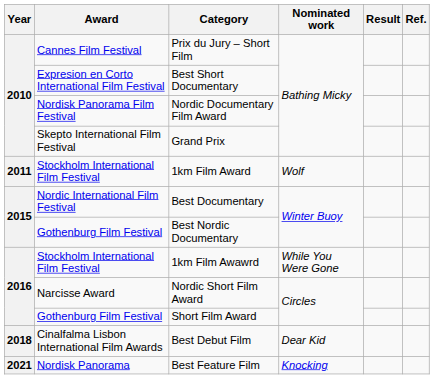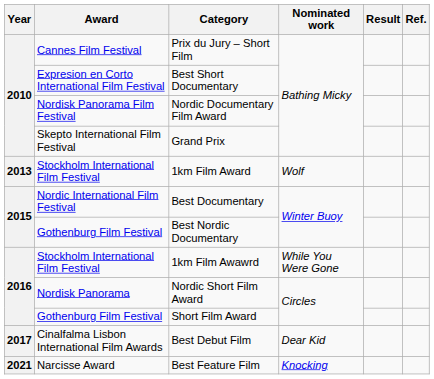1km Film Award | Year: 2011 -> 2013
Nordic Short Film Award | Award: Narcisse Award -> Nordisk Panorama
Best Debut Film | Year: 2018 -> 2017
Best Feature Film | Award: Nordisk Panorama -> Narcisse Award
